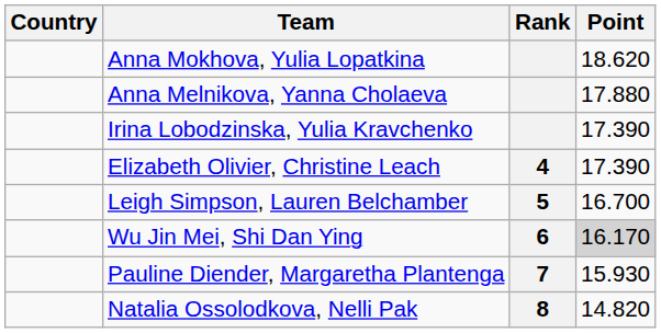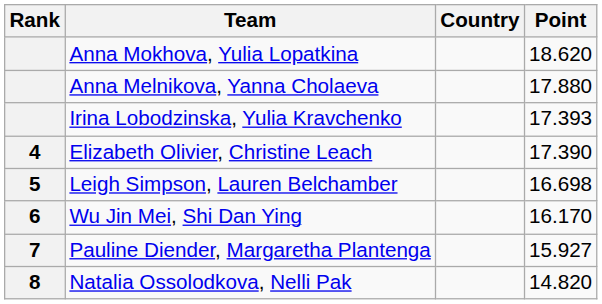columns swapped: Rank <-> Country
Irina Lobodzinska, Yulia Kravchenko | Point: 17.390 -> 17.393
Leigh Simpson, Lauren Belchamber | Point: 16.700 -> 16.698
Wu Jin Mei, Shi Dan Ying | Point: lightgrey background -> no background
Pauline Diender, Margaretha Plantenga | Point: 15.930 -> 15.927
